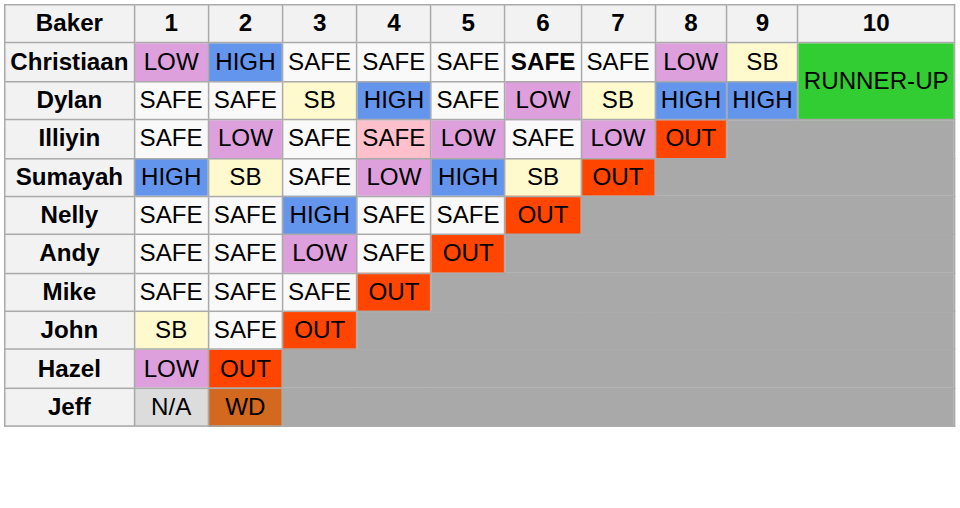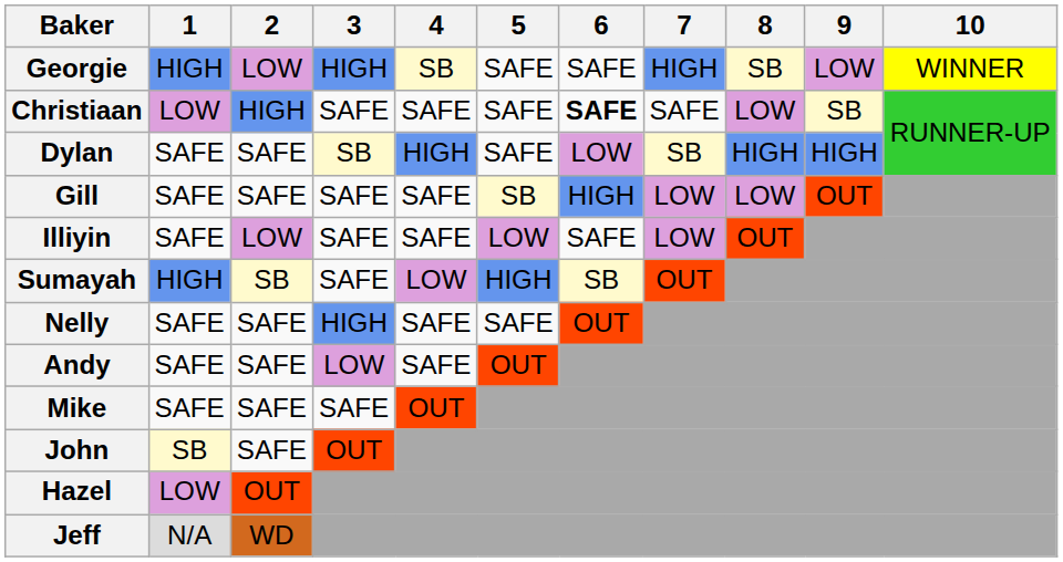+ row: Georgie | HIGH | LOW | HIGH | SB | SAFE | SAFE | HIGH | SB | LOW | WINNER
+ row: Gill | SAFE | SAFE | SAFE | SAFE | SB | HIGH | LOW | LOW | OUT
Illiyin | 4: pink background -> no background
